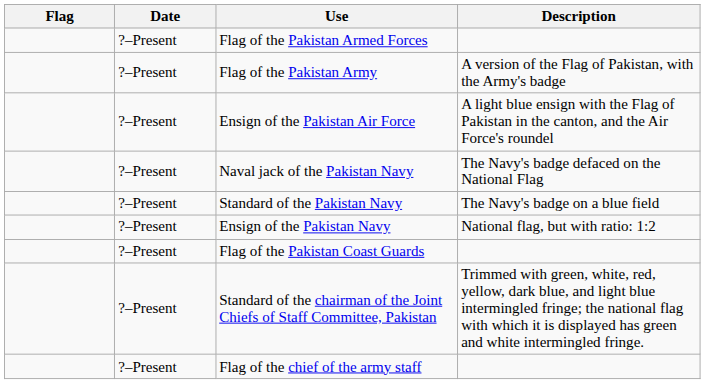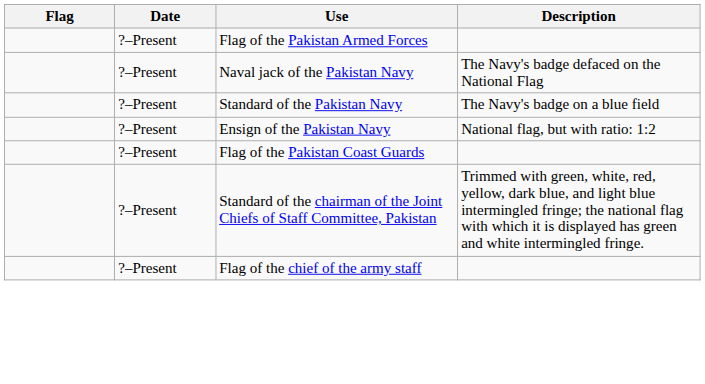- row: ?–Present | Flag of the Pakistan Army | A version of the Flag of Pakistan, with the Army's badge
- row: ?–Present | Ensign of the Pakistan Air Force | A light blue ensign with the Flag of Pakistan in the canton, and the Air Force's roundel
